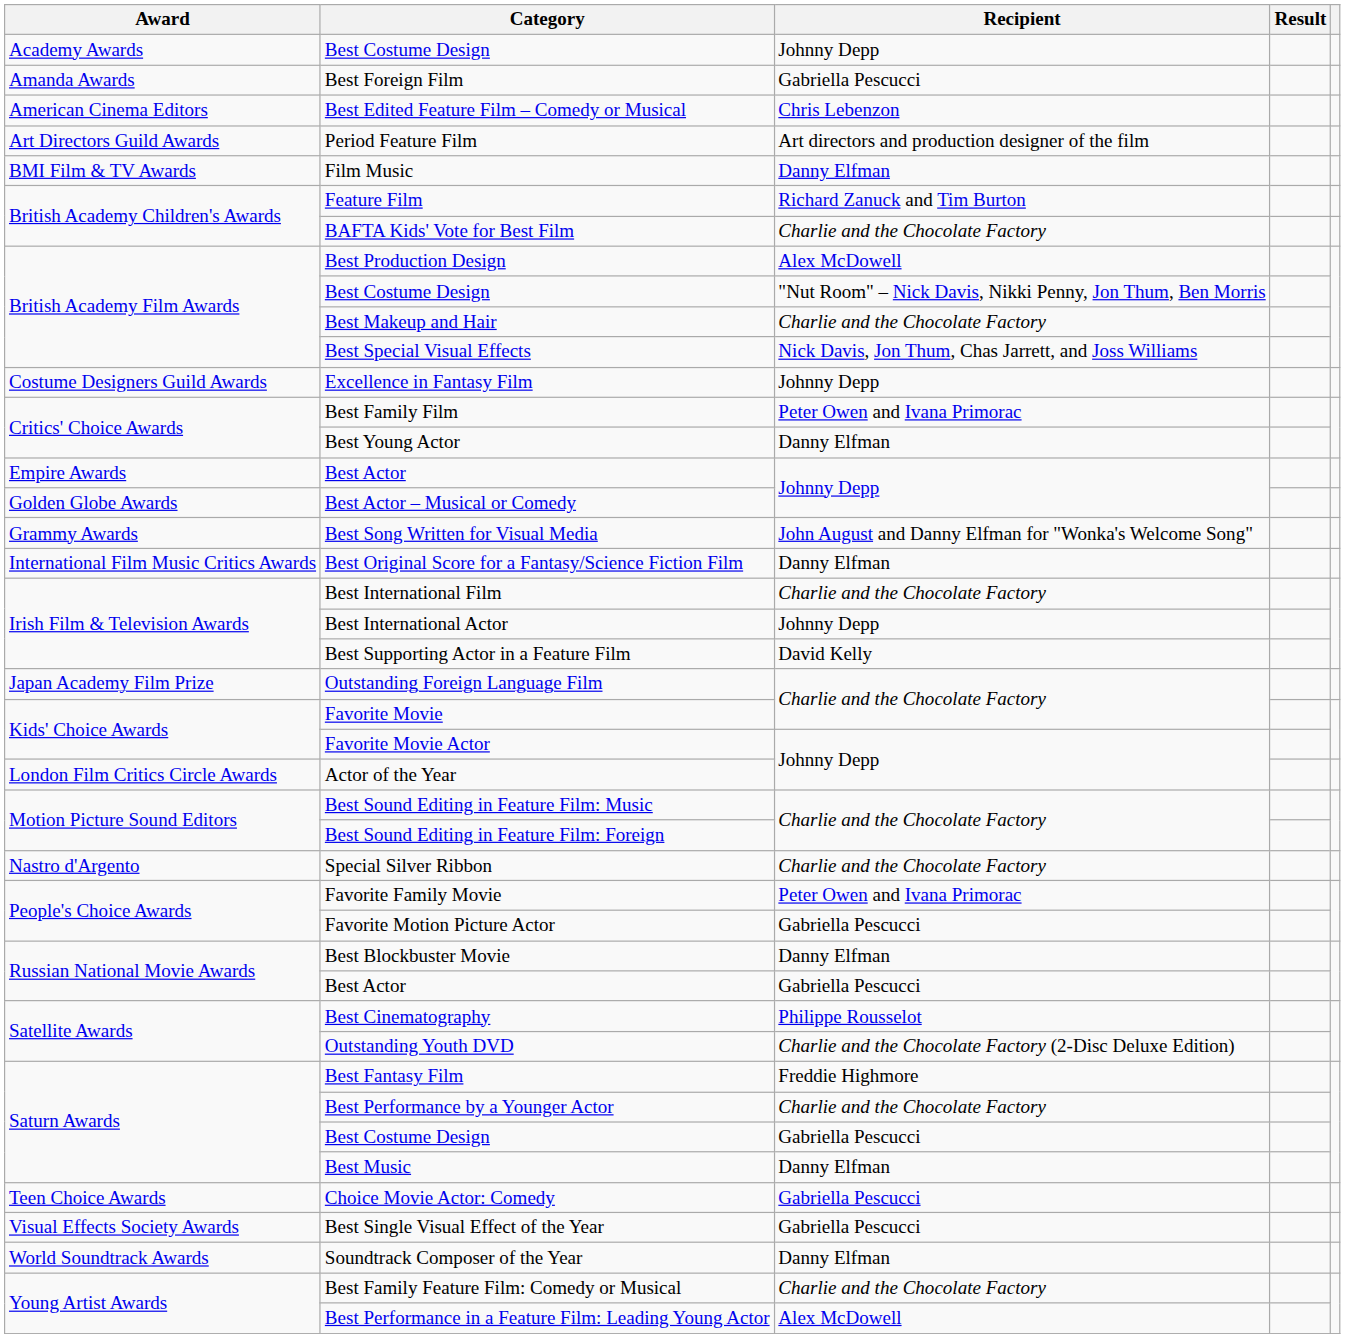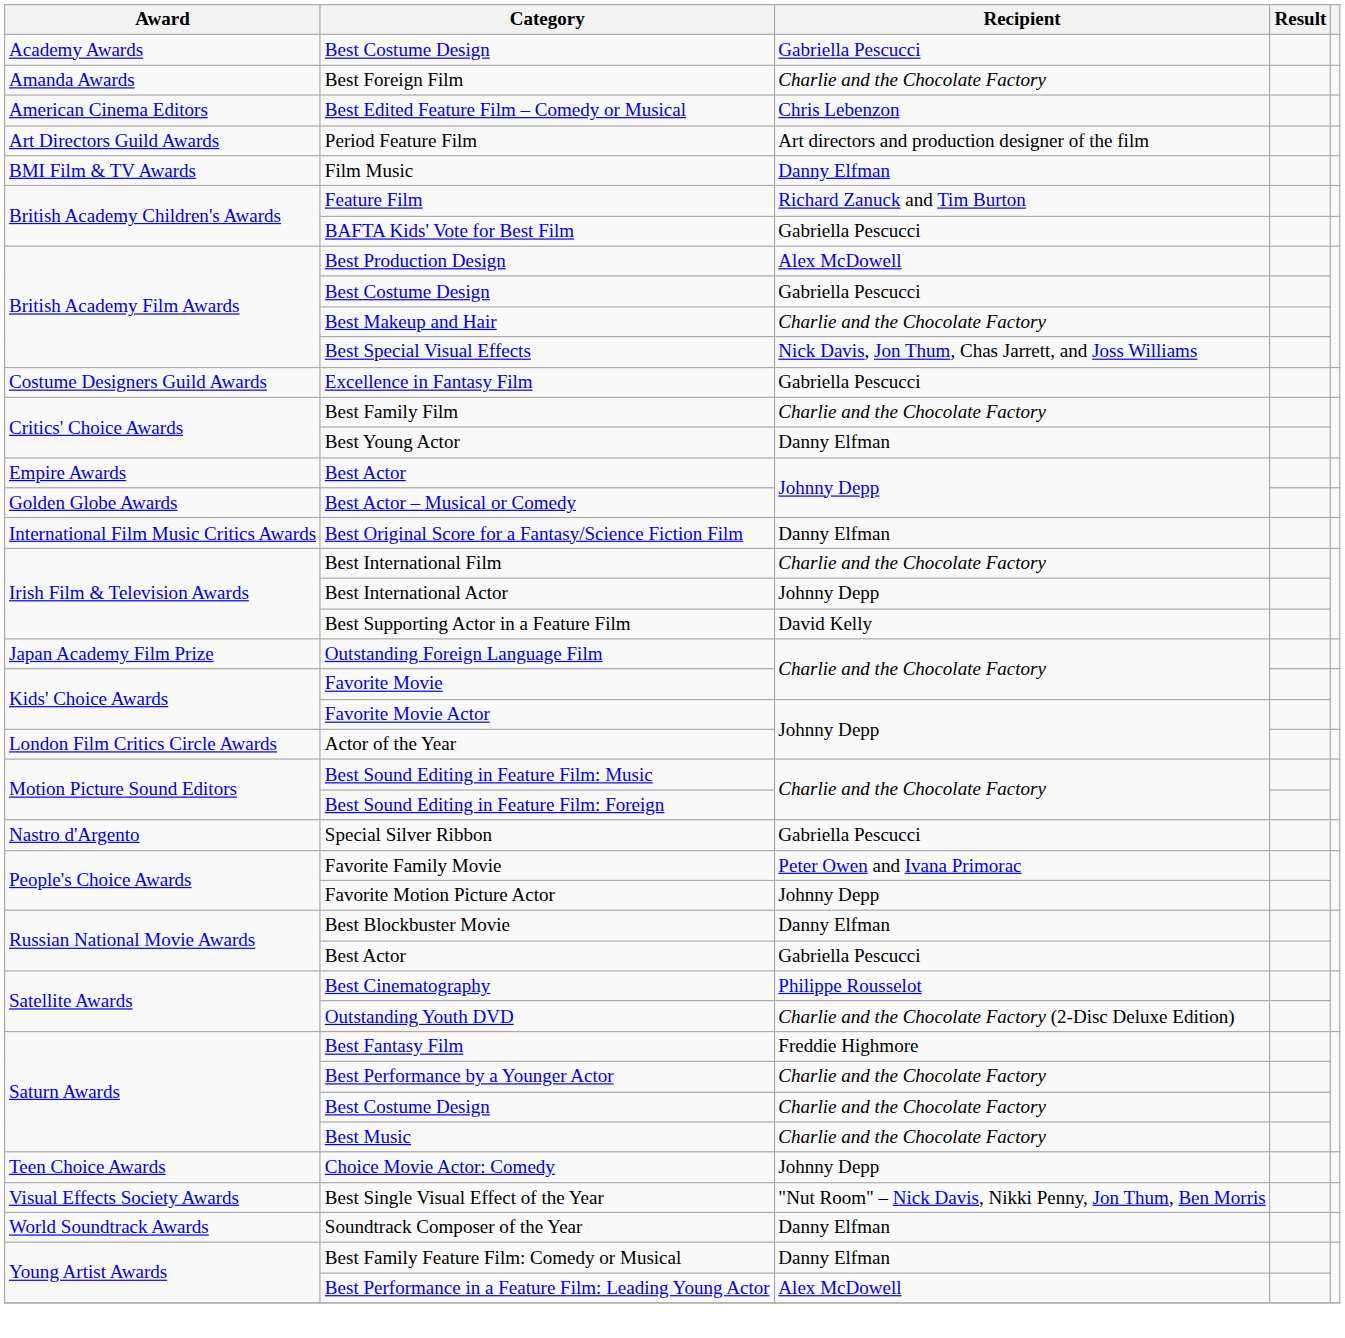Academy Awards / Best Costume Design | Recipient: Johnny Depp -> Gabriella Pescucci
Best Foreign Film | Recipient: Gabriella Pescucci -> Charlie and the Chocolate Factory
BAFTA Kids' Vote for Best Film | Recipient: Charlie and the Chocolate Factory -> Gabriella Pescucci
British Academy Film Awards / Best Costume Design | Recipient: "Nut Room" – Nick Davis, Nikki Penny, Jon Thum, Ben Morris -> Gabriella Pescucci
Excellence in Fantasy Film | Recipient: Johnny Depp -> Gabriella Pescucci
Best Family Film | Recipient: Peter Owen and Ivana Primorac -> Charlie and the Chocolate Factory
- row: Grammy Awards | Best Song Written for Visual Media | John August and Danny Elfman for "Wonka's Welcome Song"
Special Silver Ribbon | Recipient: Charlie and the Chocolate Factory -> Gabriella Pescucci
Favorite Motion Picture Actor | Recipient: Gabriella Pescucci -> Johnny Depp
Saturn Awards / Best Costume Design | Recipient: Gabriella Pescucci -> Charlie and the Chocolate Factory
Best Music | Recipient: Danny Elfman -> Charlie and the Chocolate Factory
Choice Movie Actor: Comedy | Recipient: Gabriella Pescucci -> Johnny Depp
Best Single Visual Effect of the Year | Recipient: Gabriella Pescucci -> "Nut Room" – Nick Davis, Nikki Penny, Jon Thum, Ben Morris
Best Family Feature Film: Comedy or Musical | Recipient: Charlie and the Chocolate Factory -> Danny Elfman
